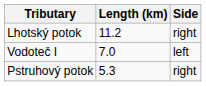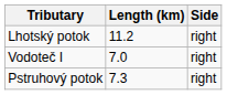Vodoteč I | Side: left -> right
Pstruhový potok | Length (km): 5.3 -> 7.3
